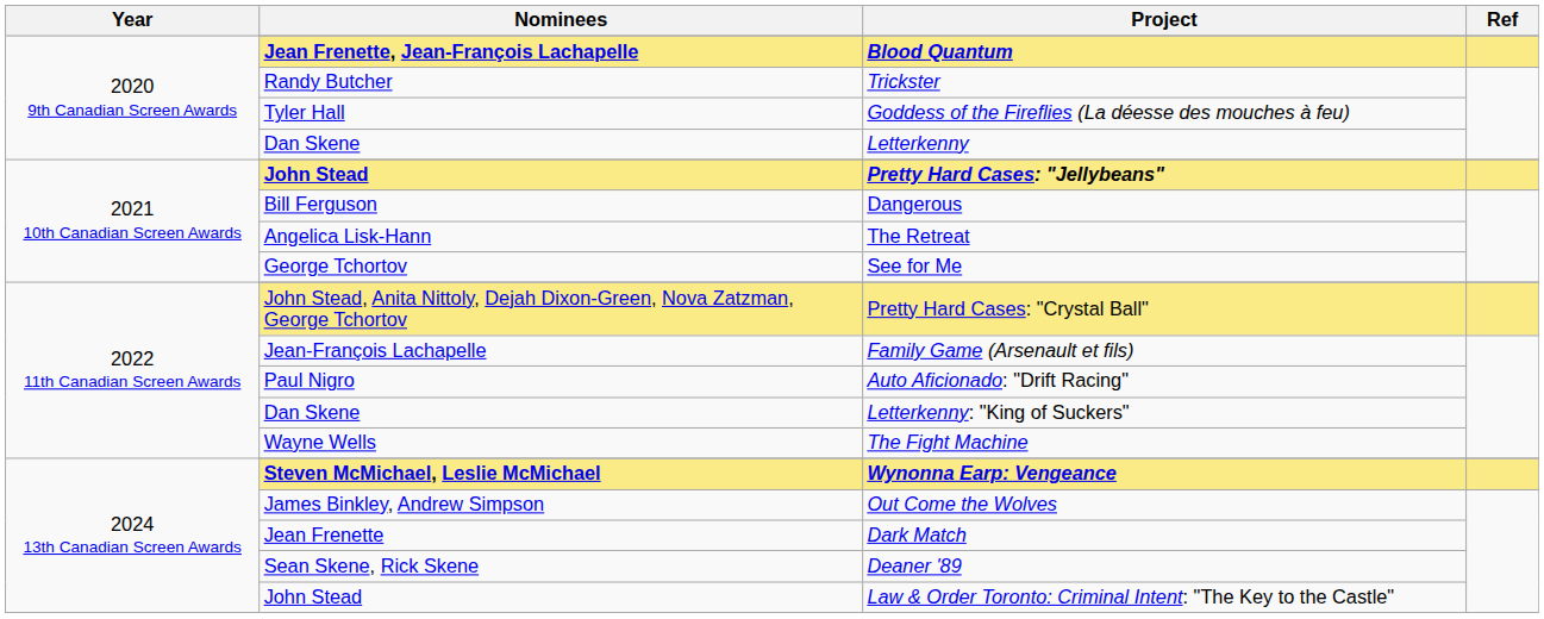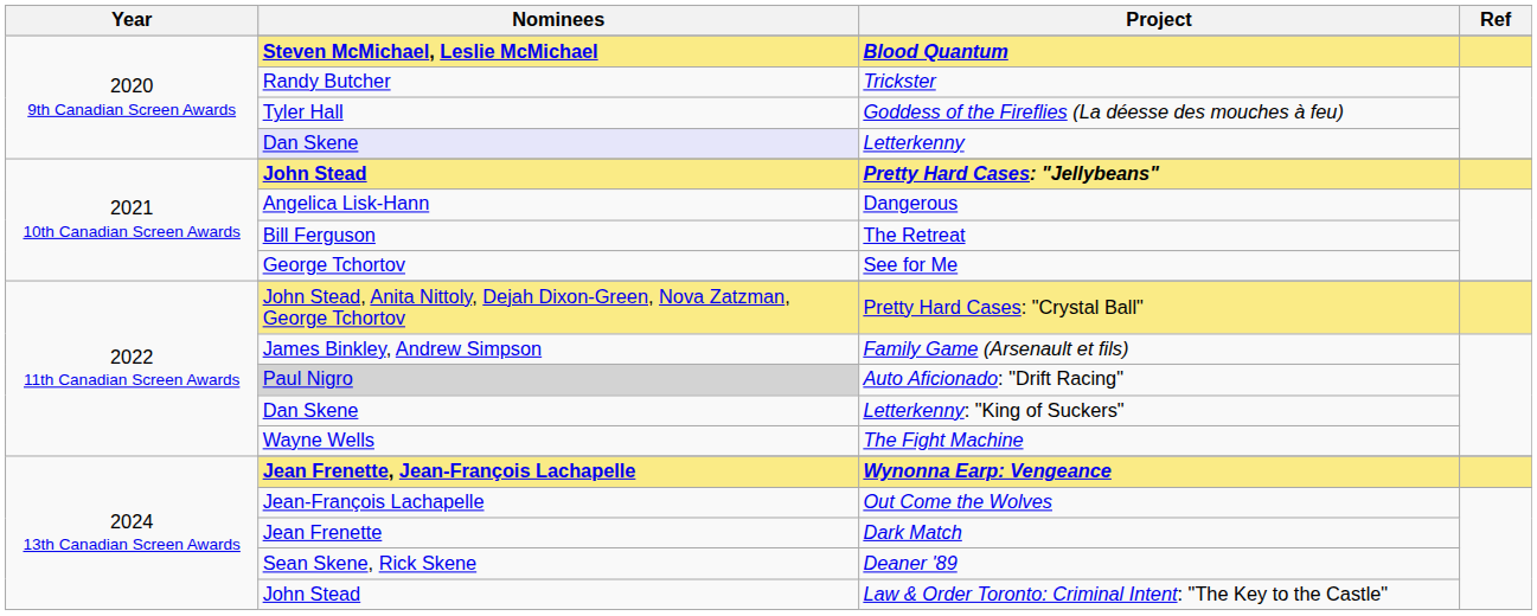Blood Quantum | Nominees: Jean Frenette, Jean-François Lachapelle -> Steven McMichael, Leslie McMichael
Letterkenny | Nominees: no background -> lavender background
Dangerous | Nominees: Bill Ferguson -> Angelica Lisk-Hann
The Retreat | Nominees: Angelica Lisk-Hann -> Bill Ferguson
Family Game (Arsenault et fils) | Nominees: Jean-François Lachapelle -> James Binkley, Andrew Simpson
Auto Aficionado: "Drift Racing" | Nominees: no background -> lightgrey background
Wynonna Earp: Vengeance | Nominees: Steven McMichael, Leslie McMichael -> Jean Frenette, Jean-François Lachapelle
Out Come the Wolves | Nominees: James Binkley, Andrew Simpson -> Jean-François Lachapelle
